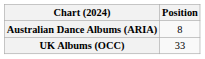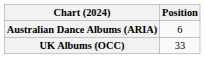Australian Dance Albums (ARIA) | Position: 8 -> 6
